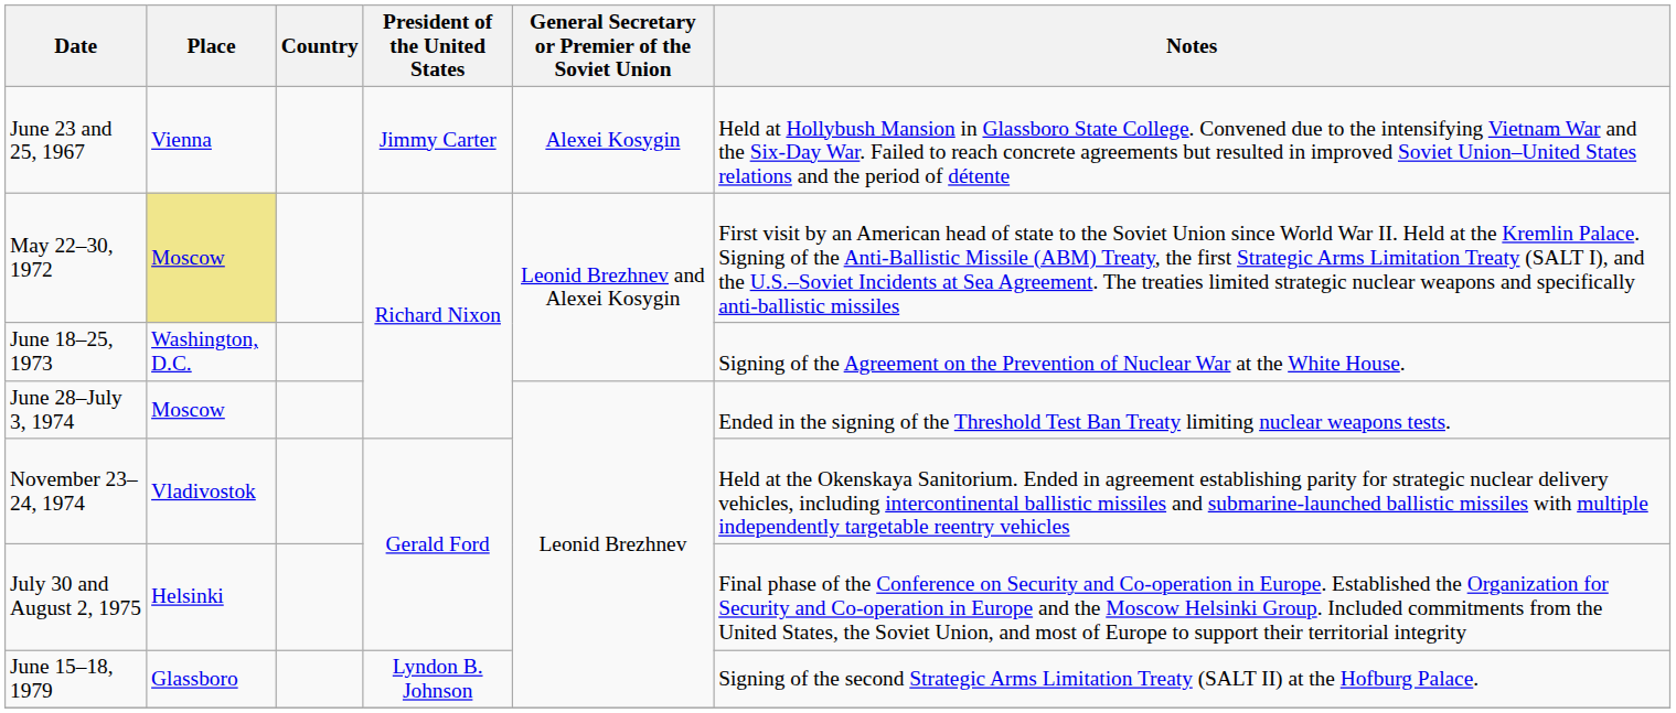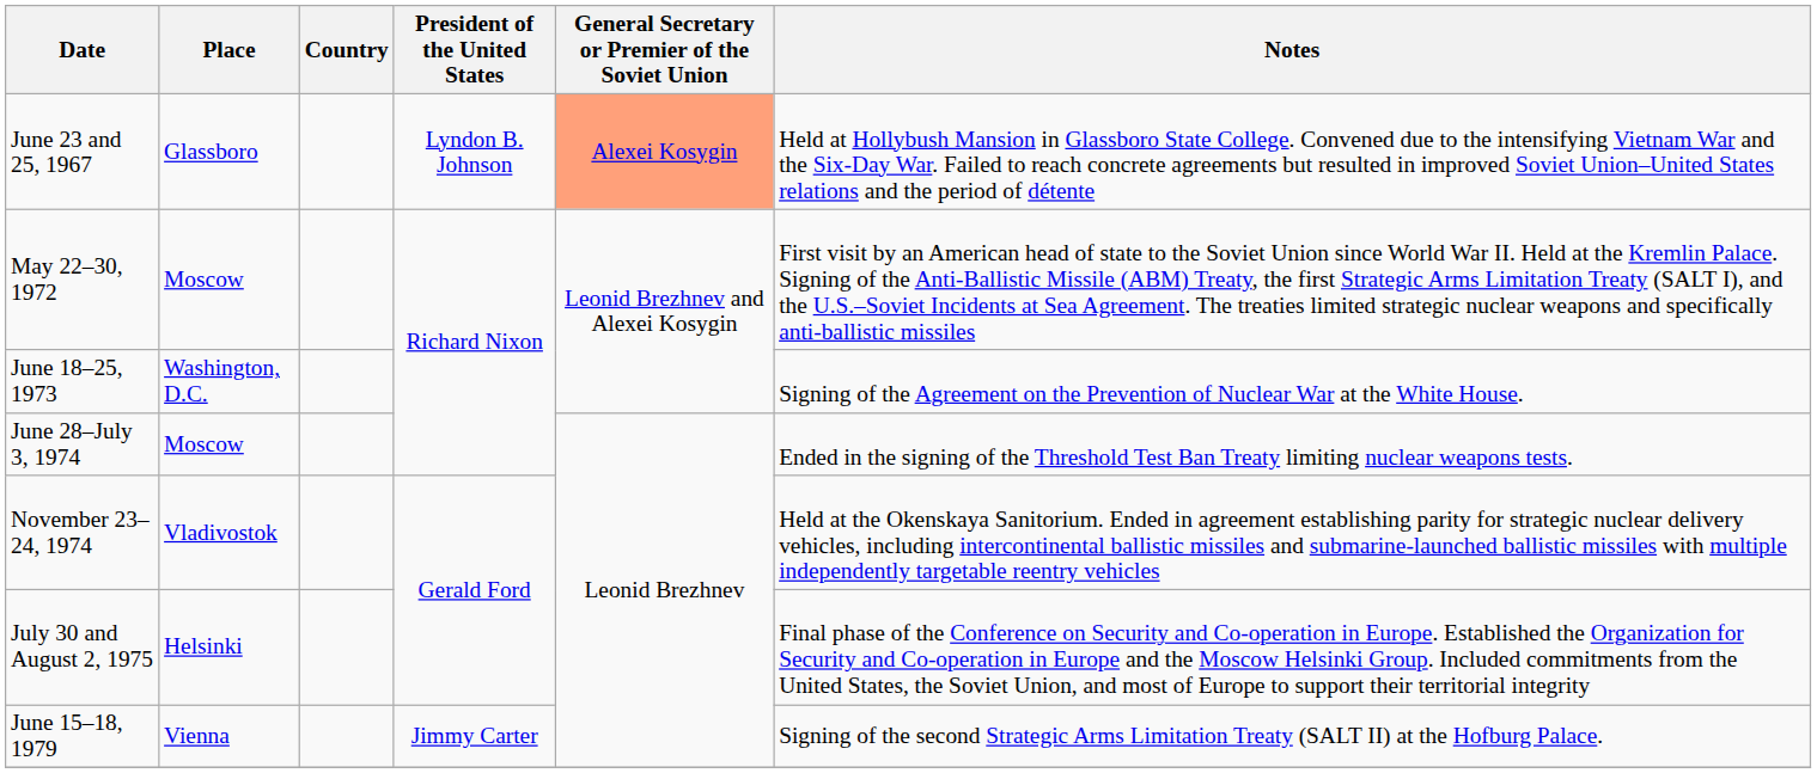June 23 and 25, 1967 | Place: Vienna -> Glassboro
June 23 and 25, 1967 | President of the United States: Jimmy Carter -> Lyndon B. Johnson
June 23 and 25, 1967 | General Secretary or Premier of the Soviet Union: no background -> lightsalmon background
May 22–30, 1972 | Place: khaki background -> no background
June 15–18, 1979 | Place: Glassboro -> Vienna
June 15–18, 1979 | President of the United States: Lyndon B. Johnson -> Jimmy Carter
